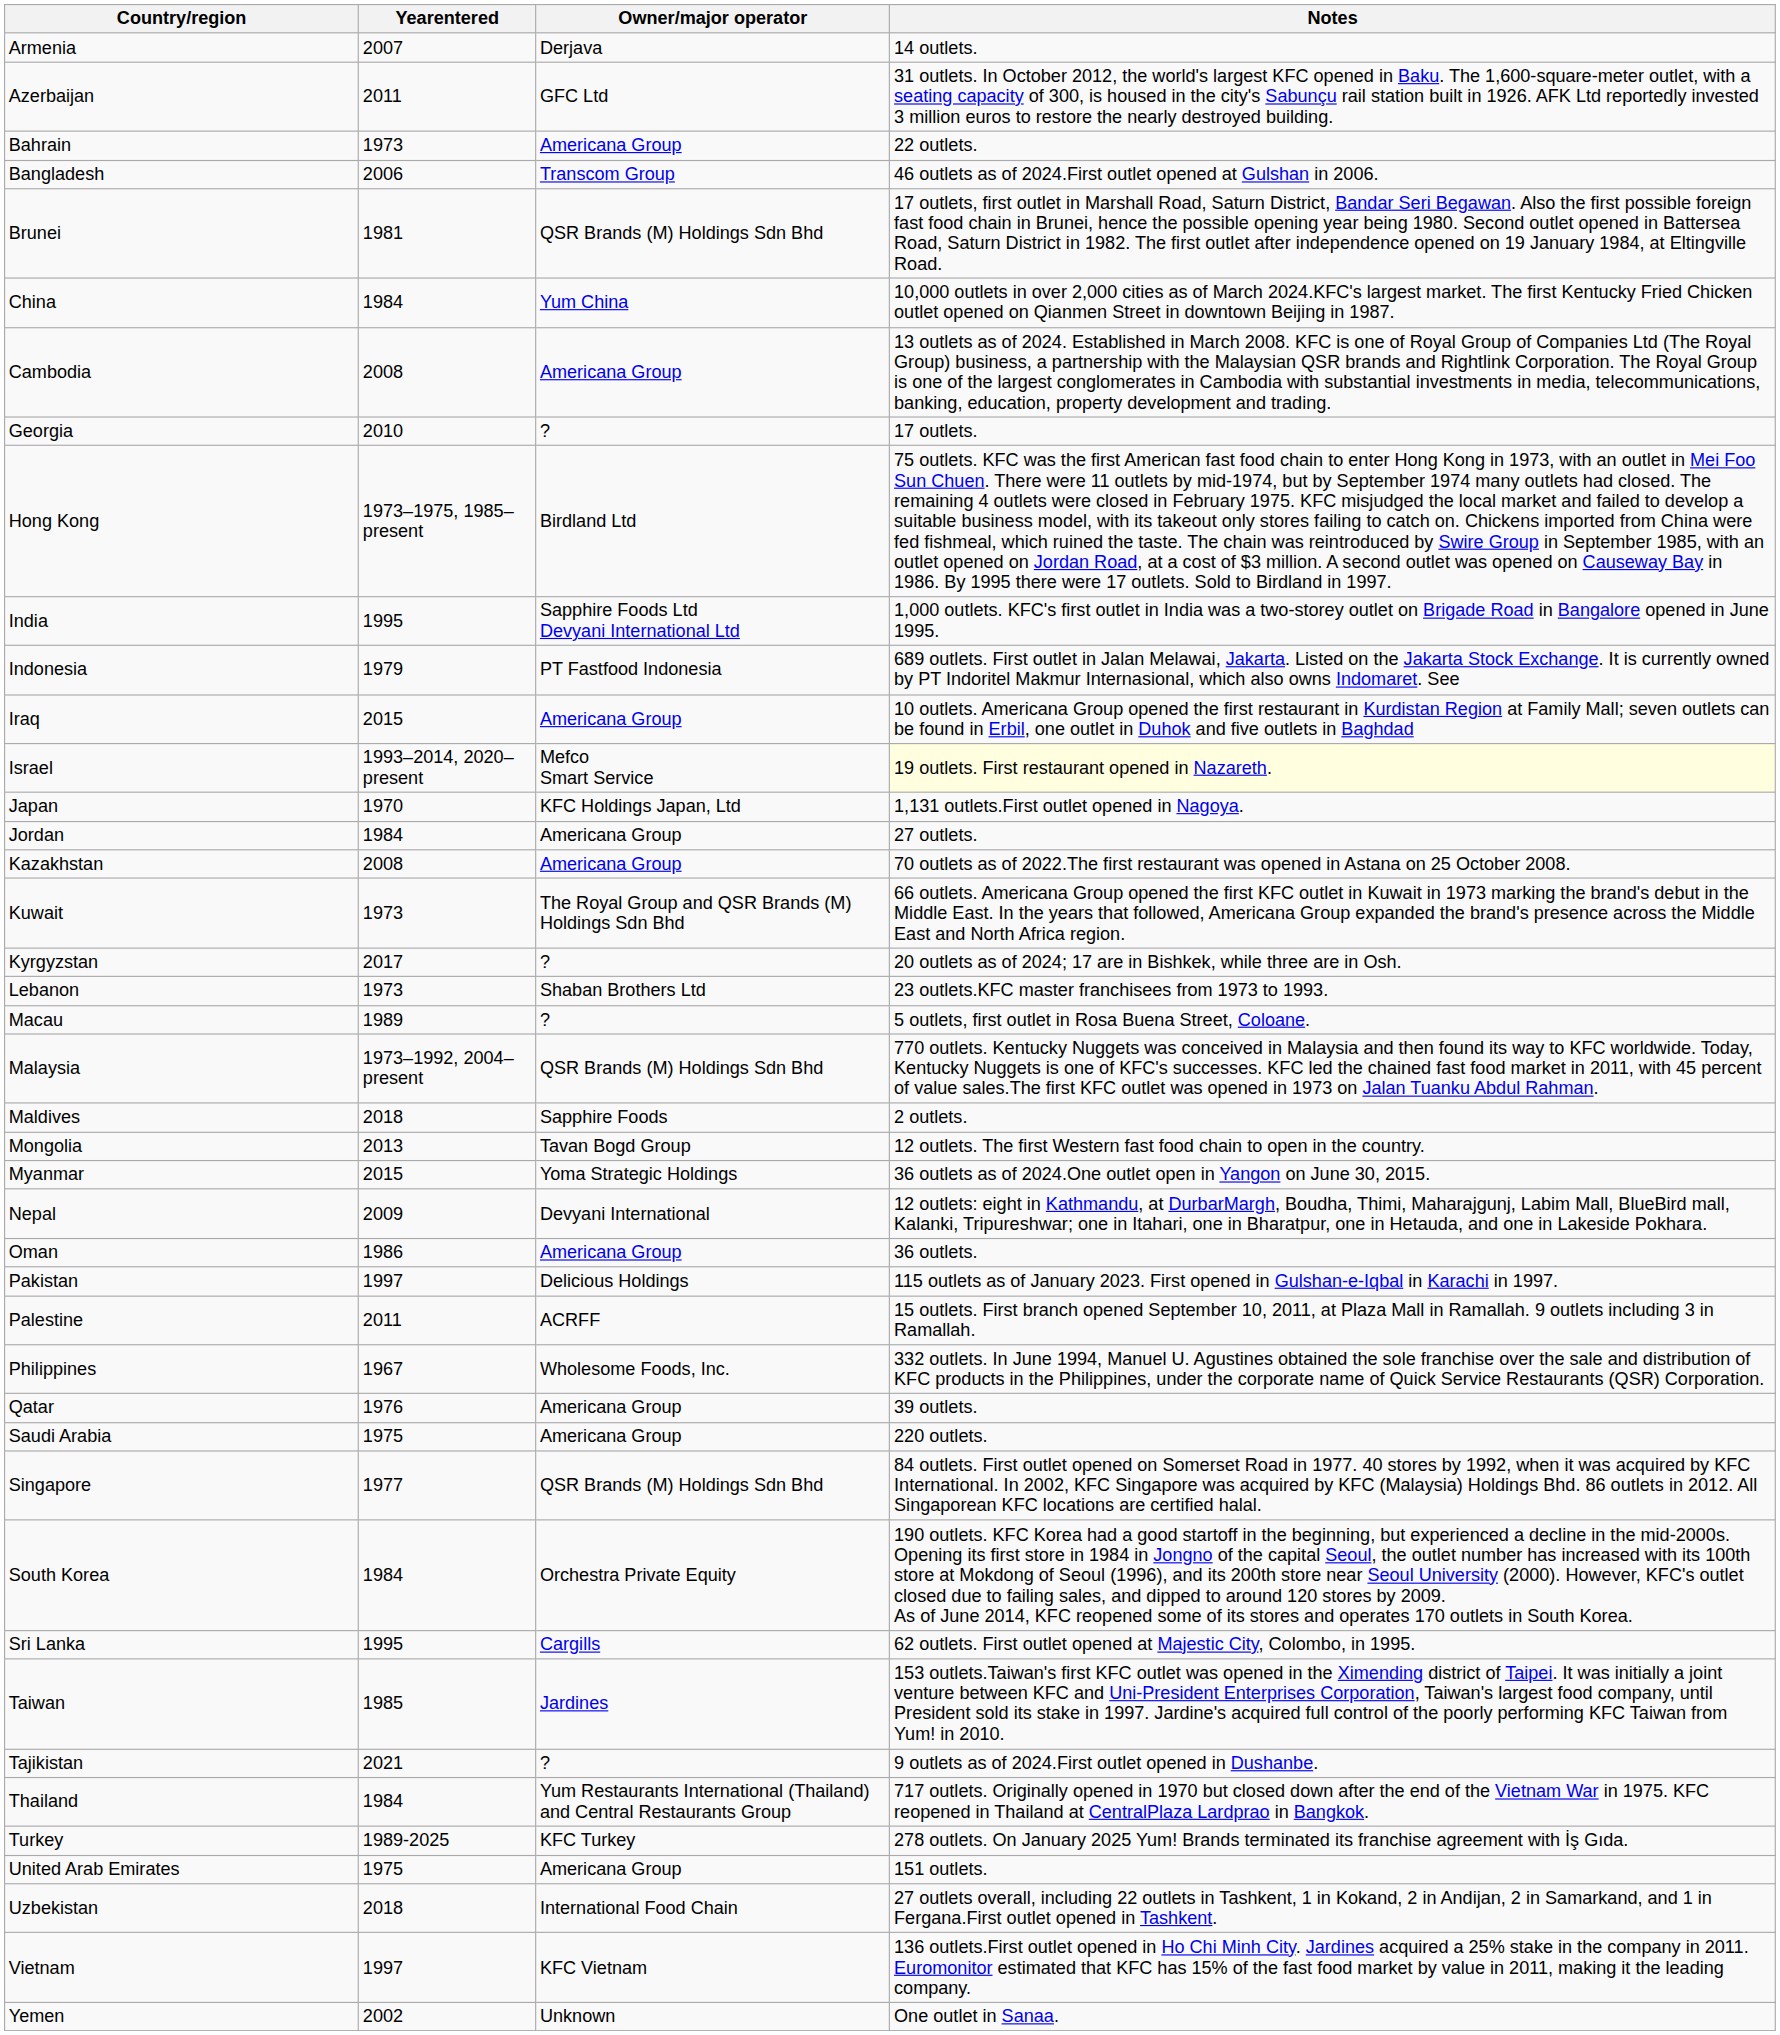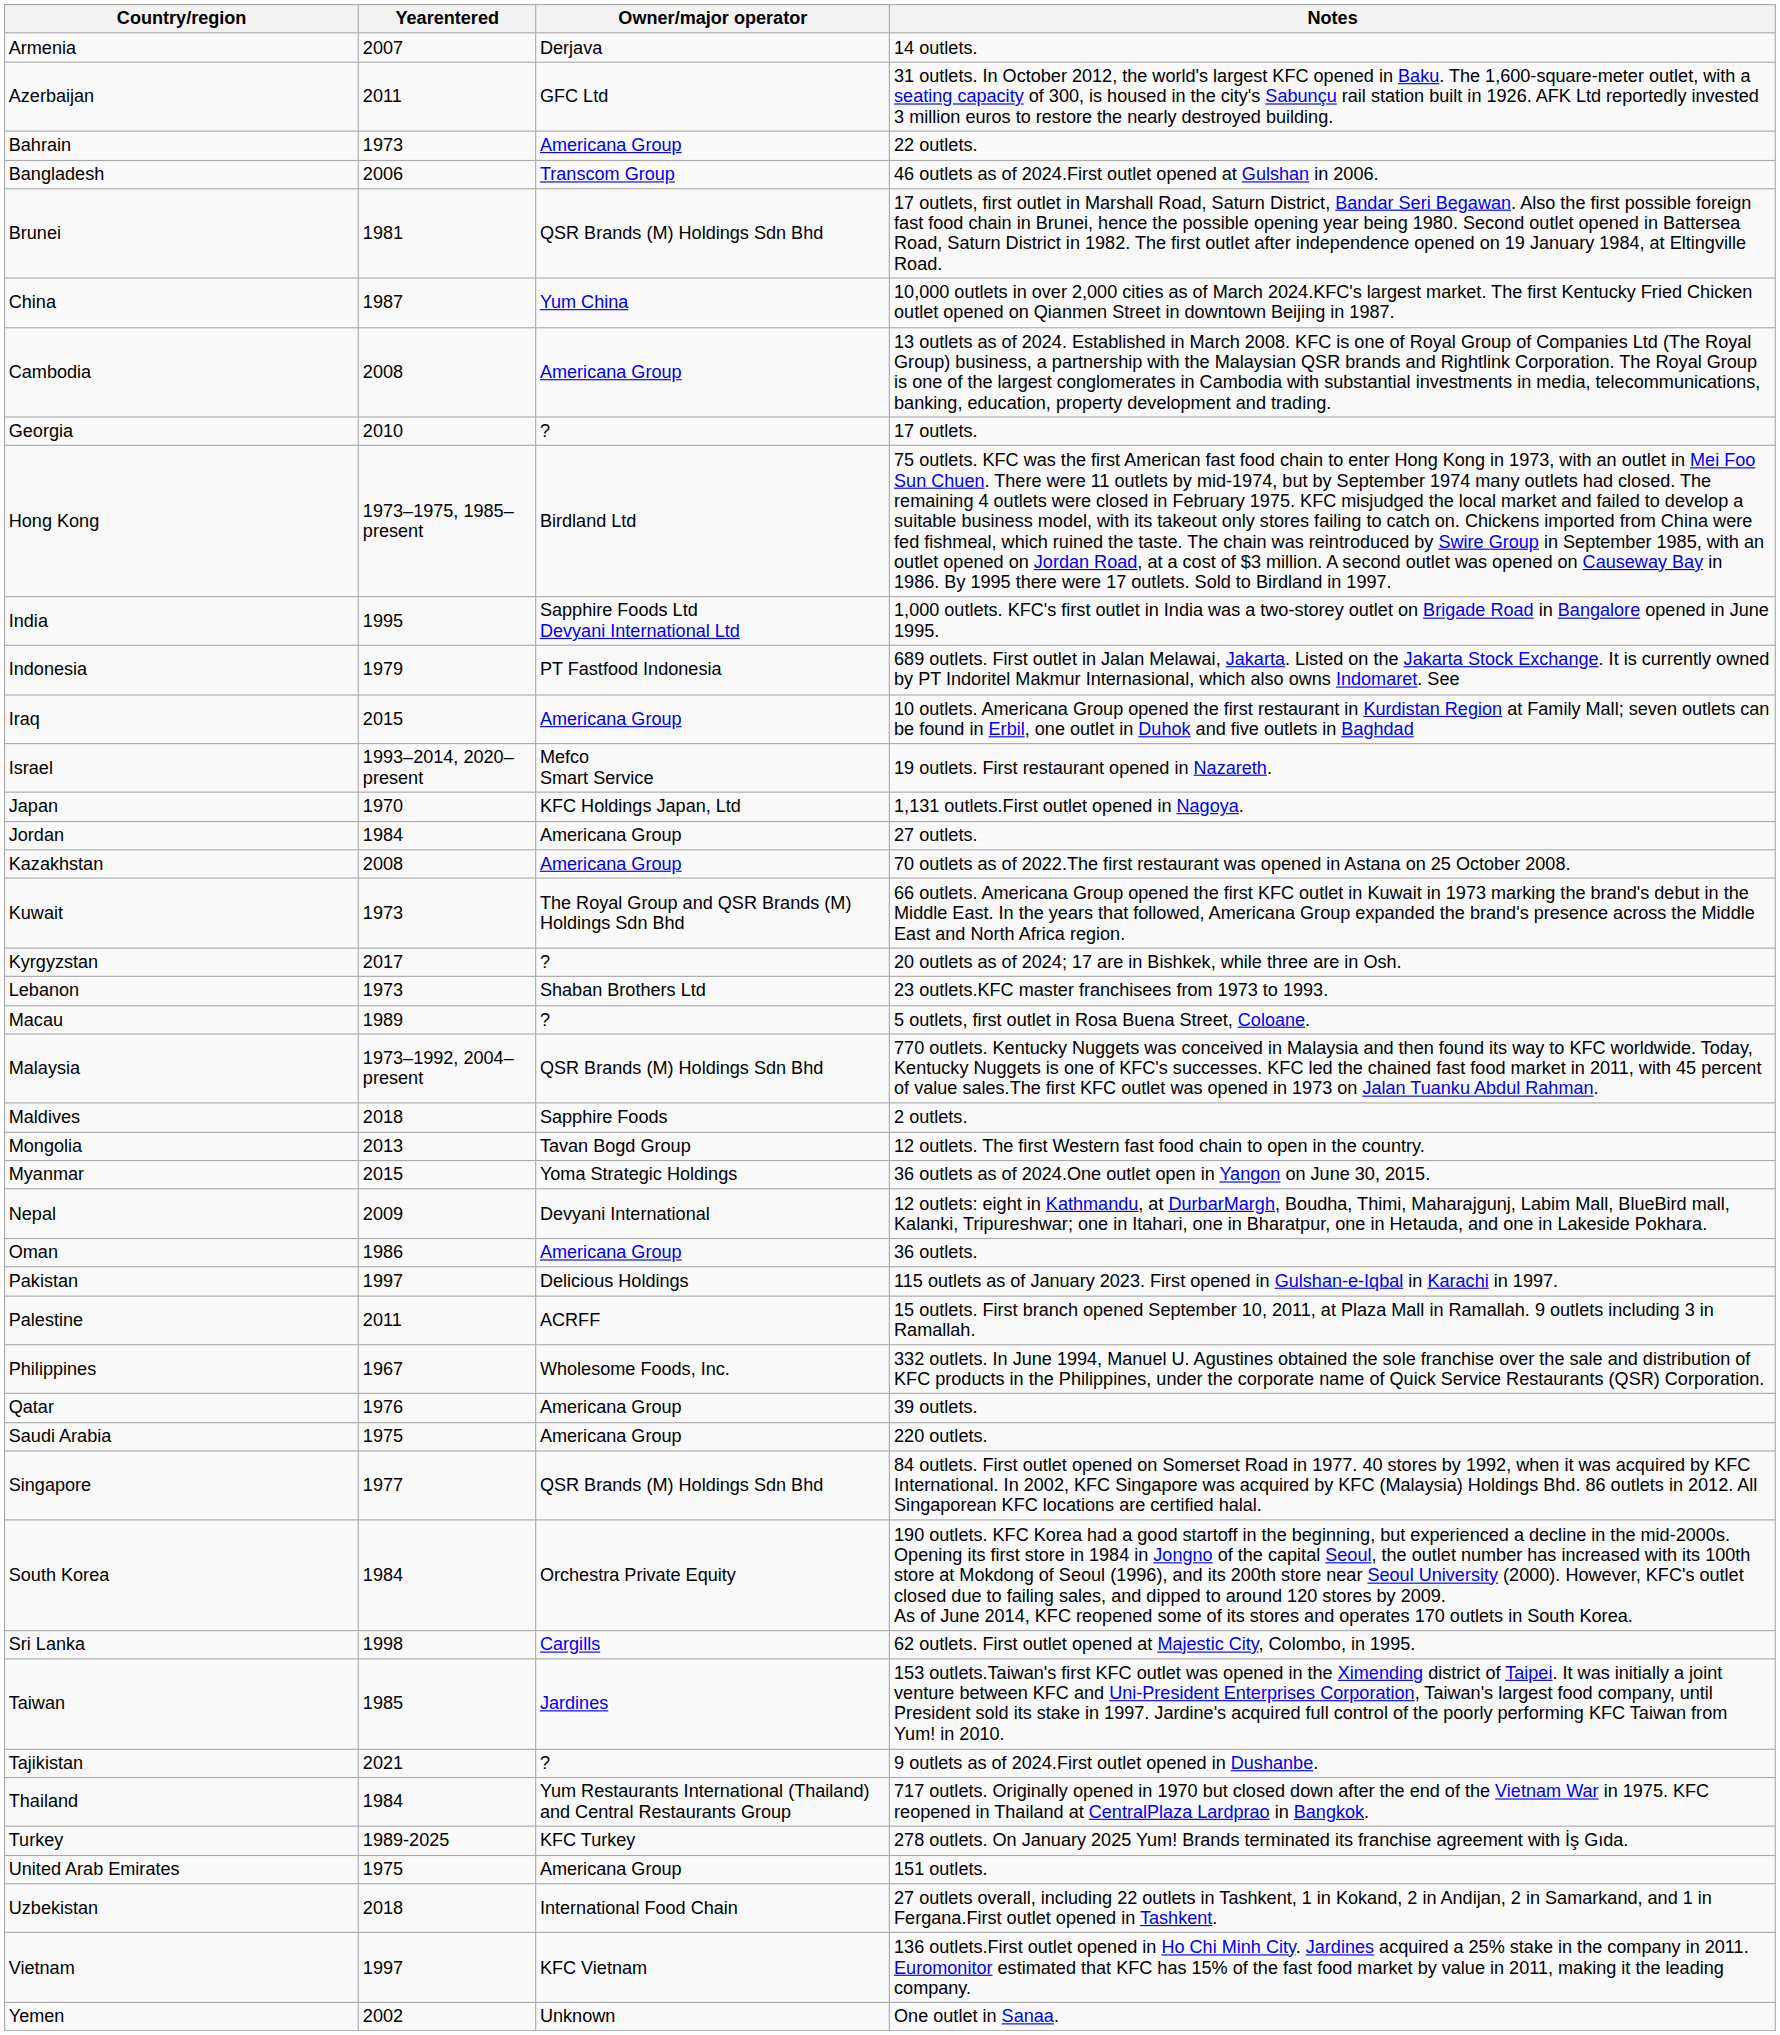China | Yearentered: 1984 -> 1987
Israel | Notes: lightyellow background -> no background
Sri Lanka | Yearentered: 1995 -> 1998
